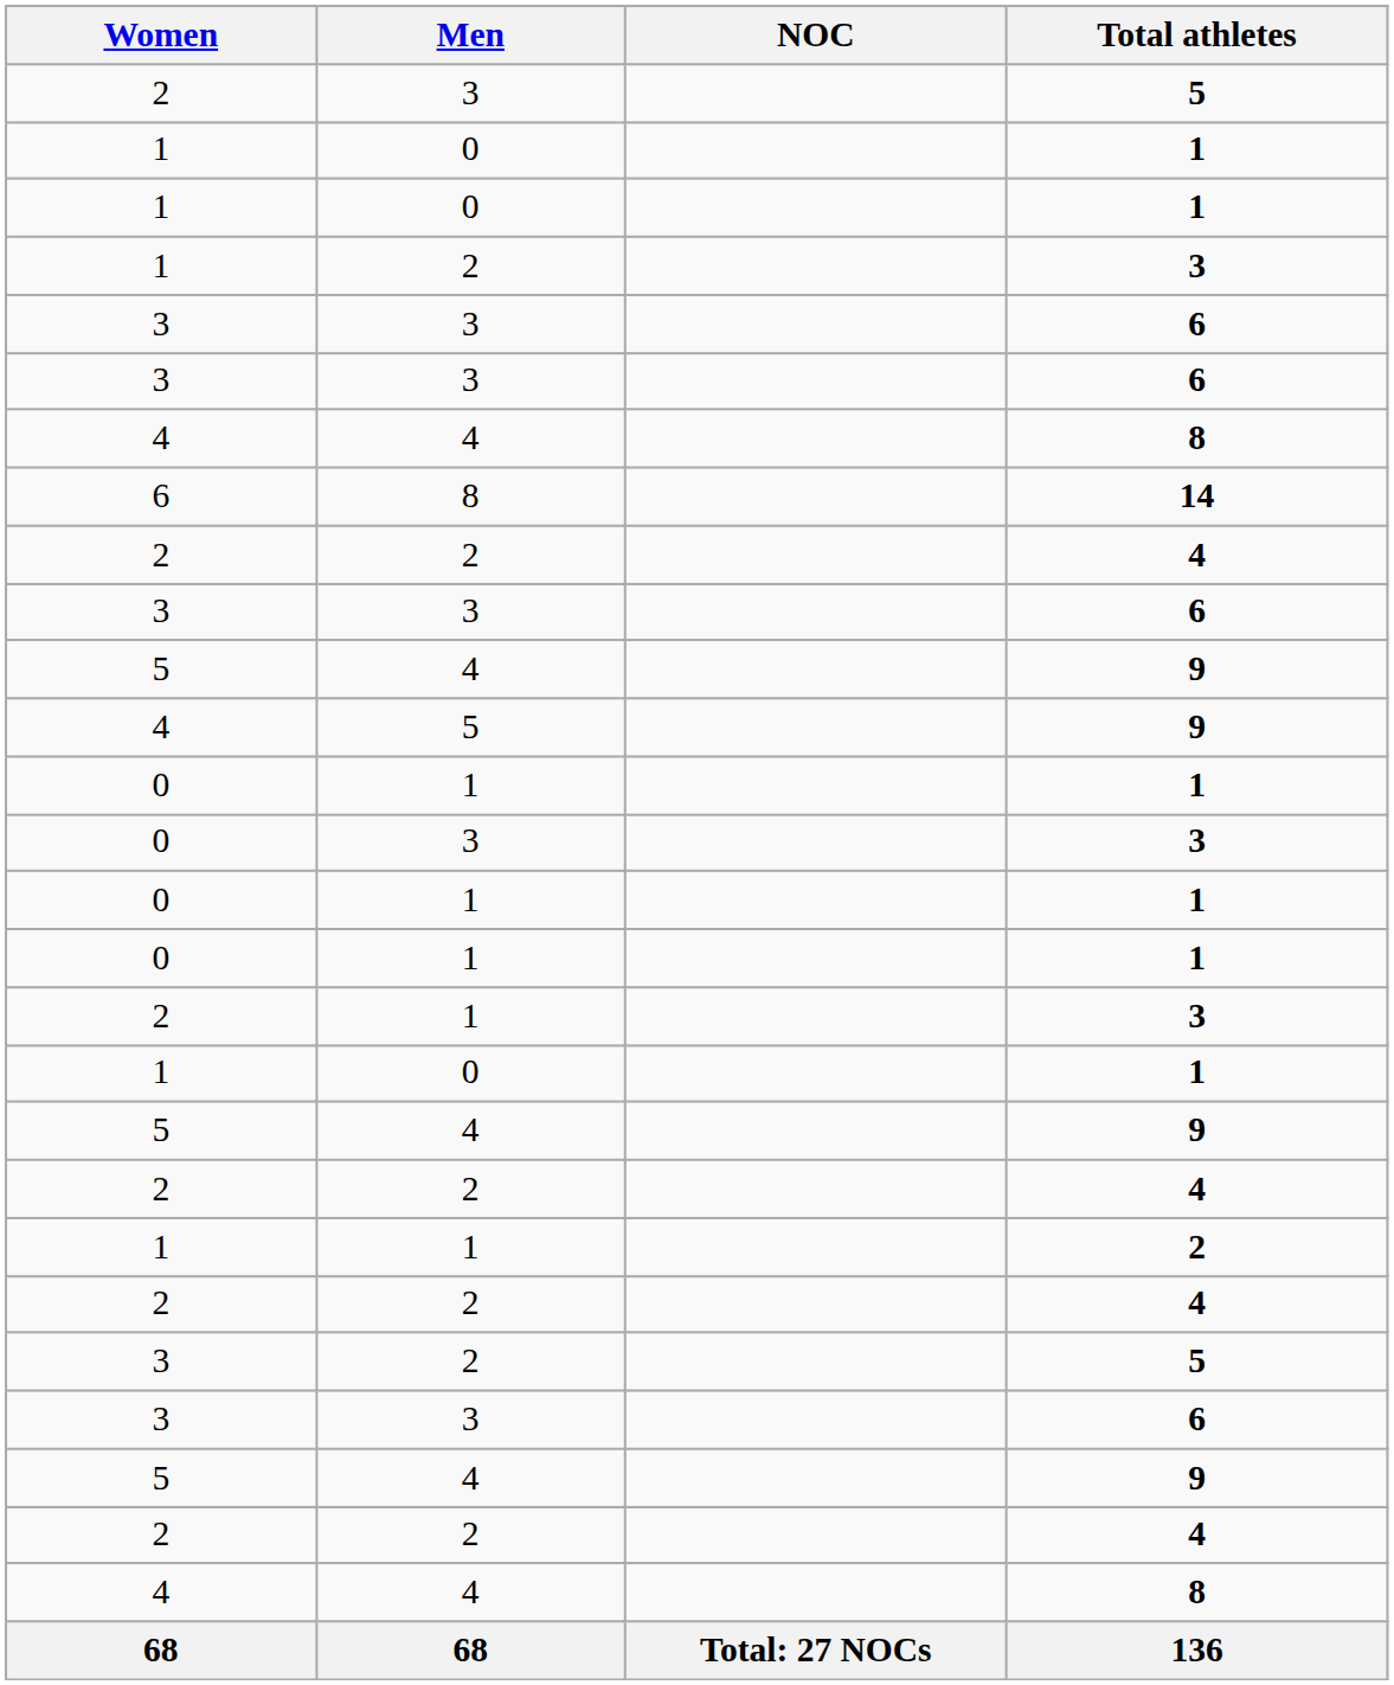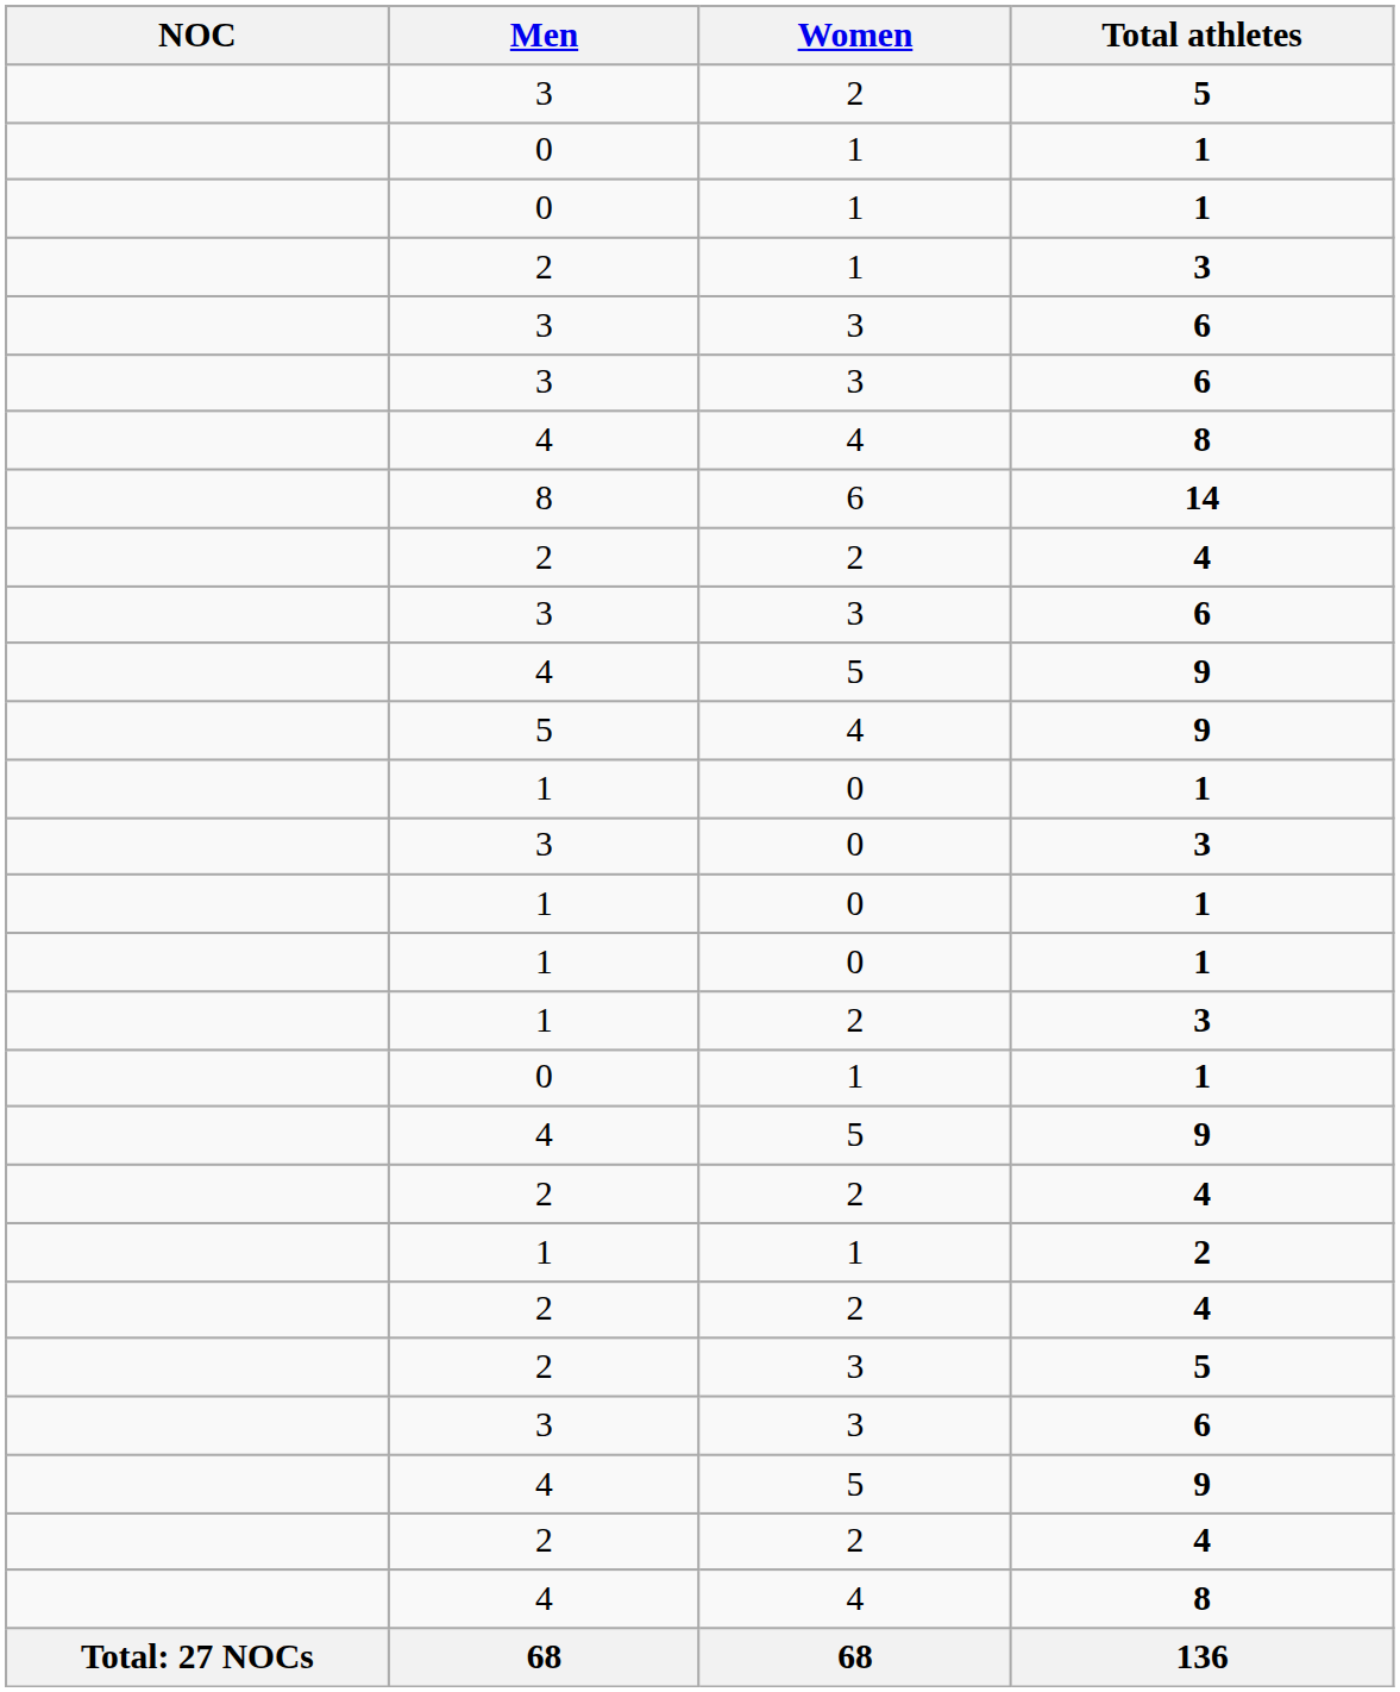columns swapped: NOC <-> Women
